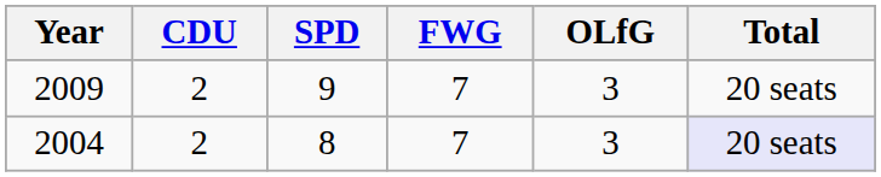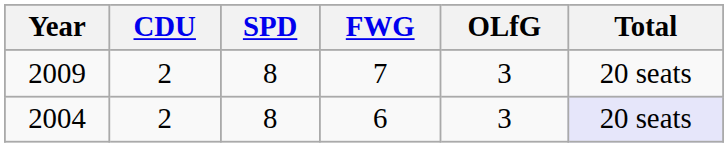2009 | SPD: 9 -> 8
2004 | FWG: 7 -> 6
